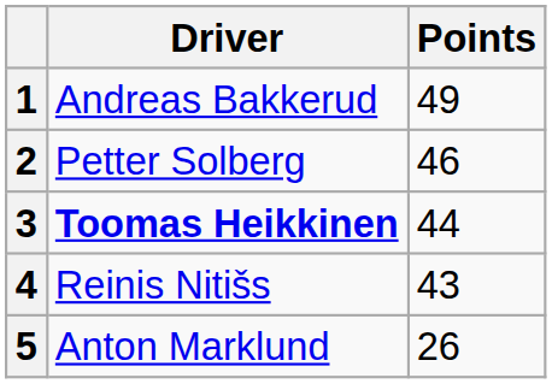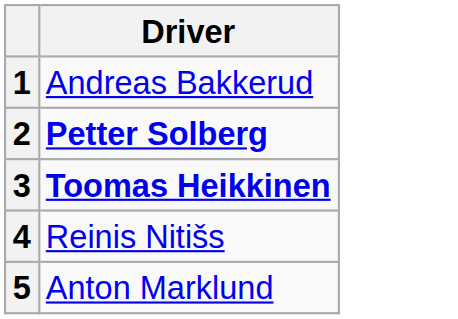- column: Points | 49 | 46 | 44 | 43 | 26
2 | Driver: normal -> bold
